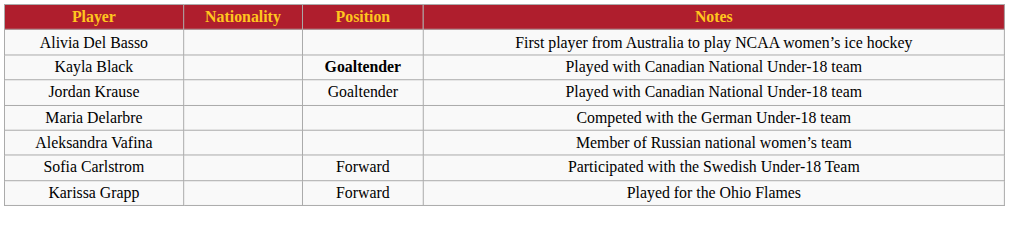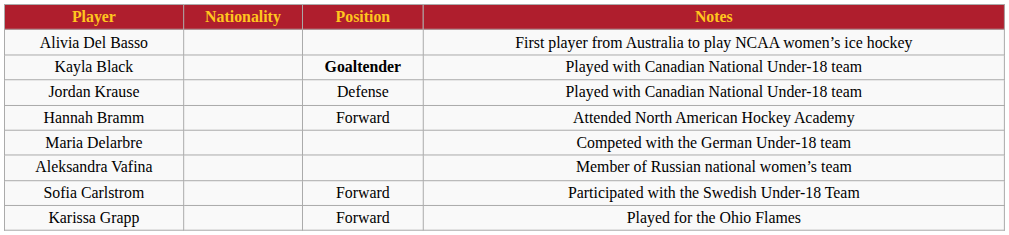Jordan Krause | Position: Goaltender -> Defense
+ row: Hannah Bramm | Forward | Attended North American Hockey Academy
